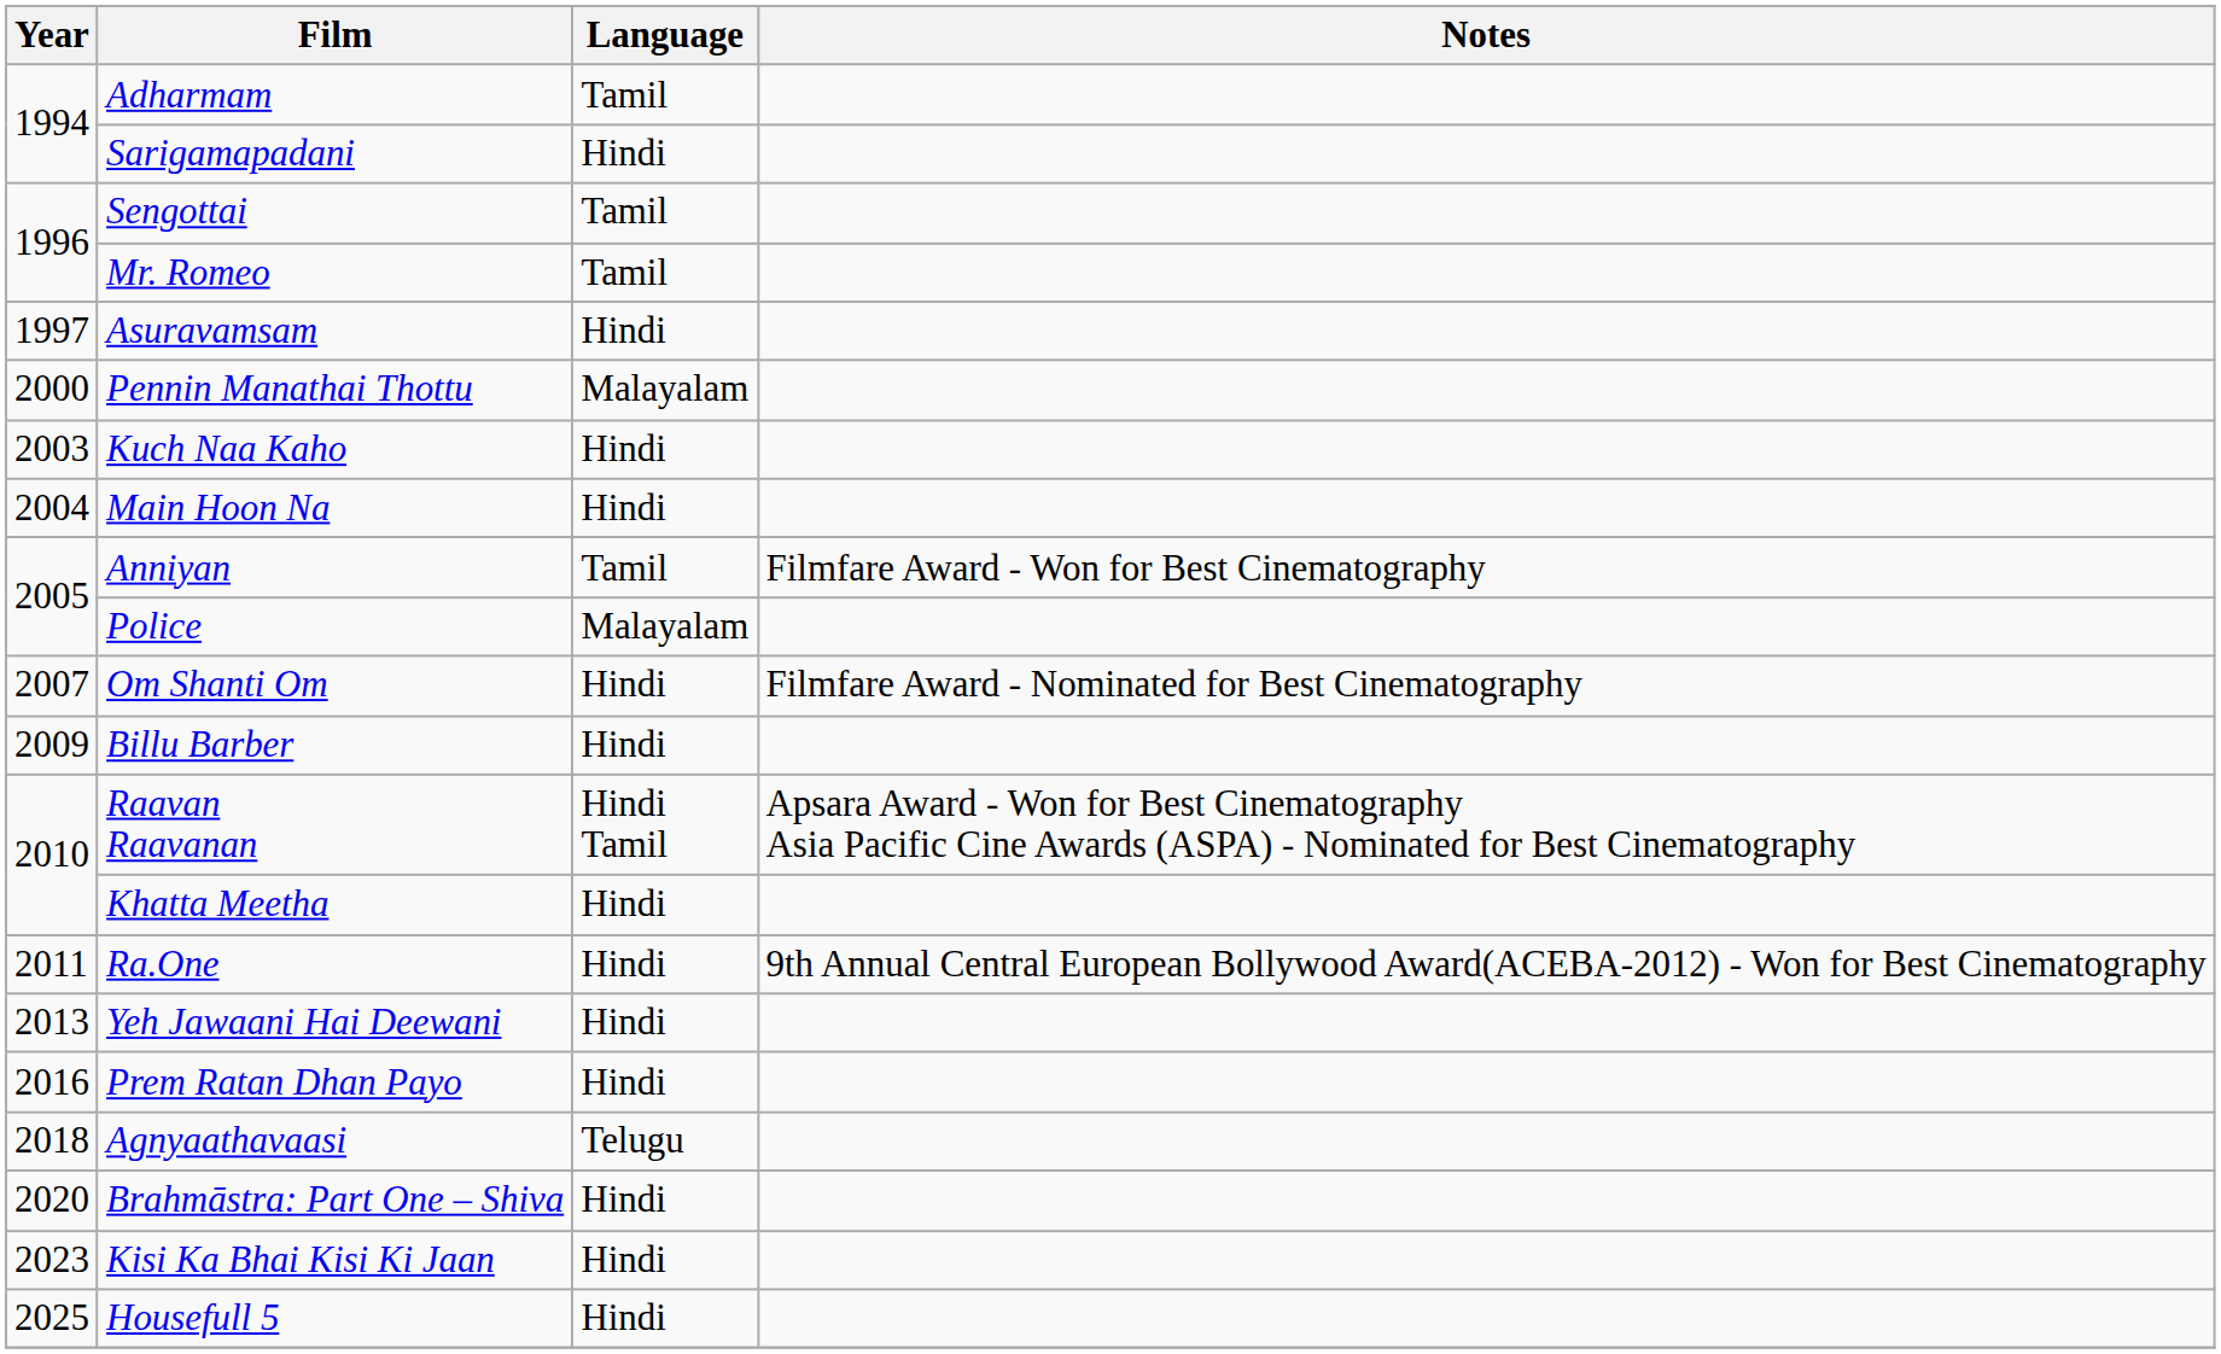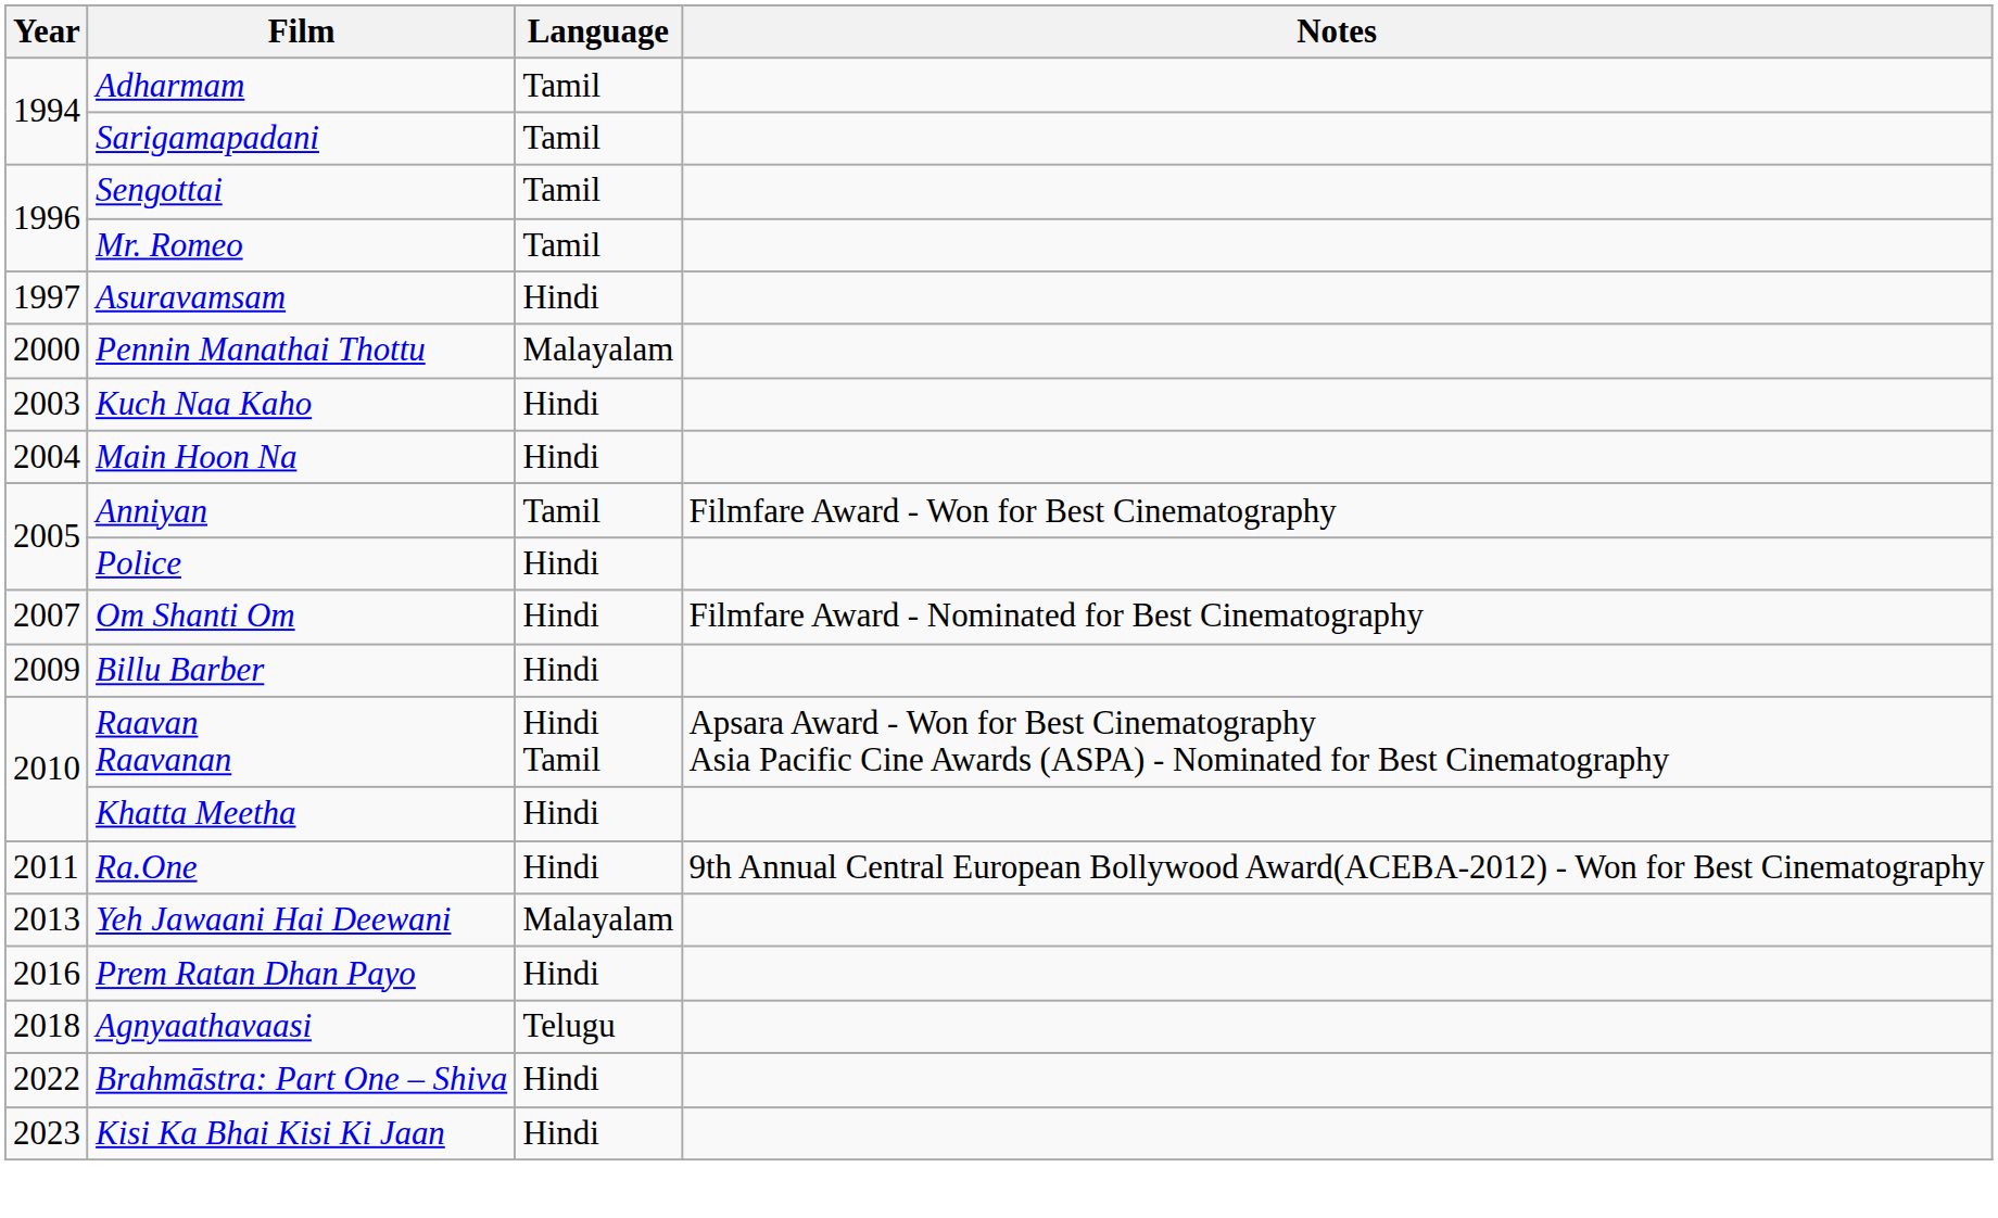Sarigamapadani | Language: Hindi -> Tamil
Police | Language: Malayalam -> Hindi
Yeh Jawaani Hai Deewani | Language: Hindi -> Malayalam
Brahmāstra: Part One – Shiva | Year: 2020 -> 2022
- row: 2025 | Housefull 5 | Hindi
